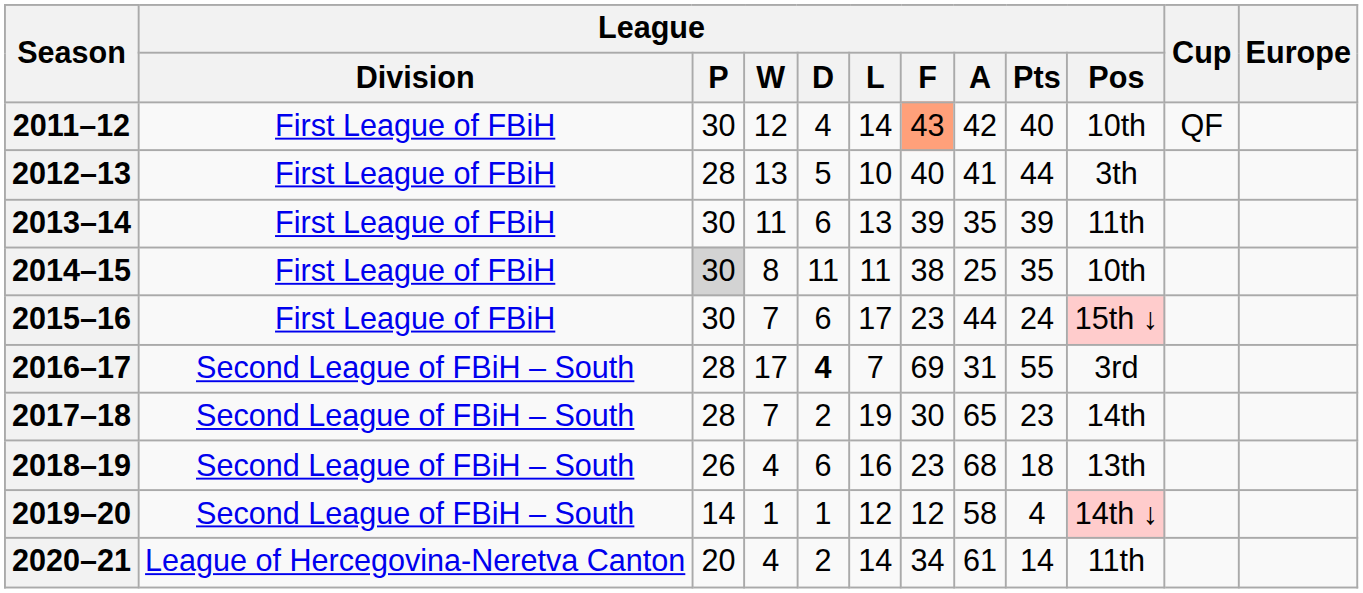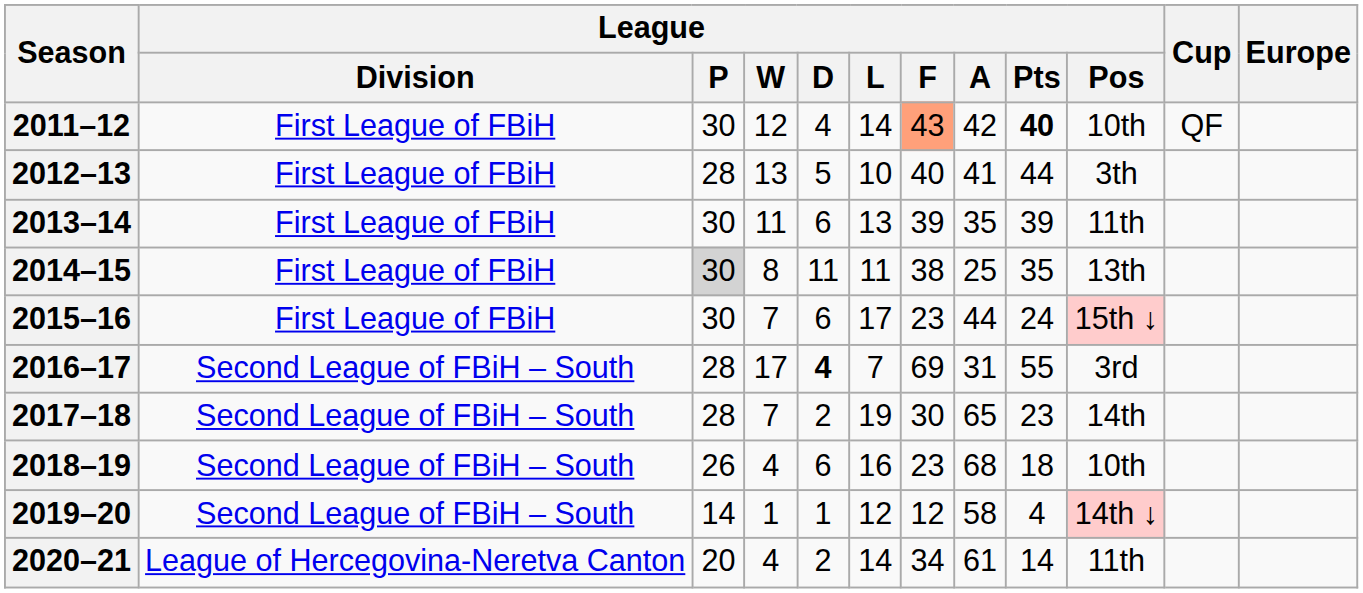2011–12 | League / Pts: normal -> bold
2014–15 | League / Pos: 10th -> 13th
2018–19 | League / Pos: 13th -> 10th
